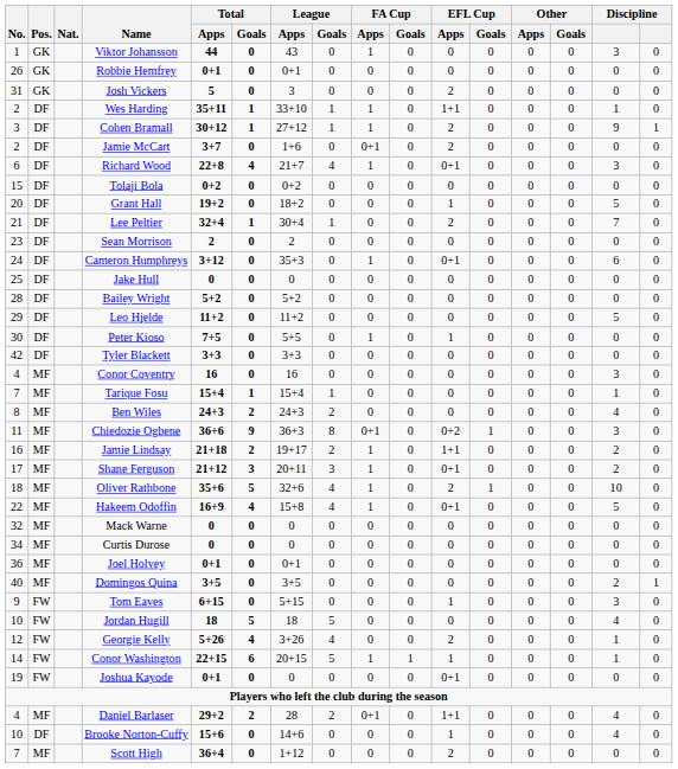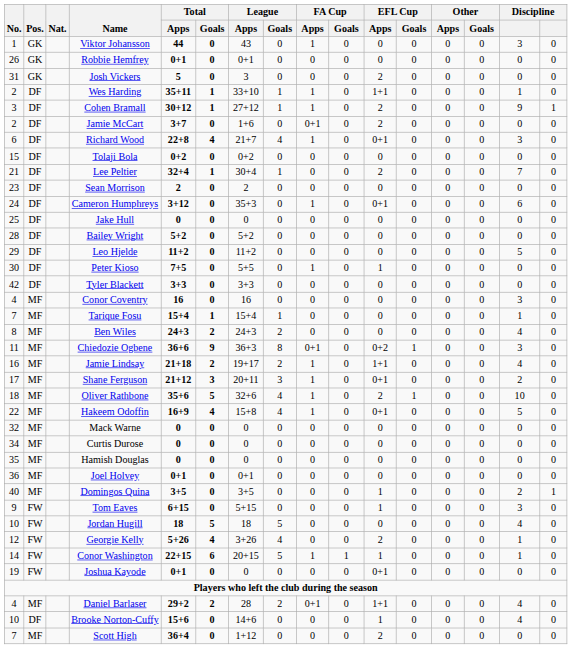- row: 20 | DF | Grant Hall | 19+2 | 0 | 18+2 | 0 | 0 | 0 | 1 | 0 | 0 | 0 | 5 | 0
Jamie Lindsay | column 15: 2 -> 4
+ row: 35 | MF | Hamish Douglas | 0 | 0 | 0 | 0 | 0 | 0 | 0 | 0 | 0 | 0 | 0 | 0
Domingos Quina | EFL Cup / Apps: 0 -> 1
